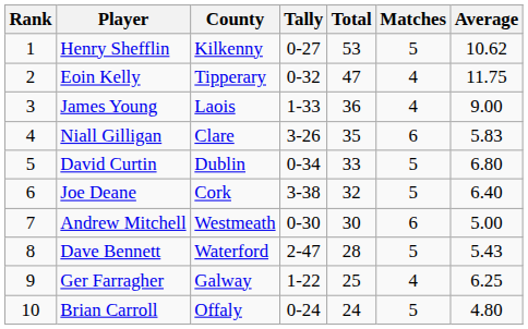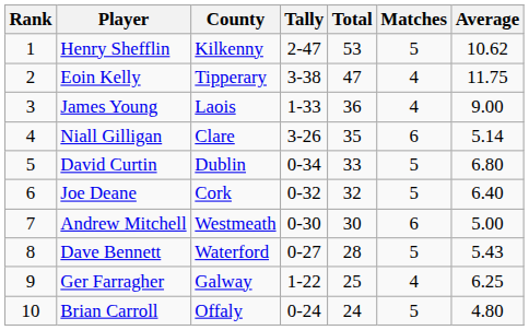Henry Shefflin | Tally: 0-27 -> 2-47
Eoin Kelly | Tally: 0-32 -> 3-38
Niall Gilligan | Average: 5.83 -> 5.14
Joe Deane | Tally: 3-38 -> 0-32
Dave Bennett | Tally: 2-47 -> 0-27
